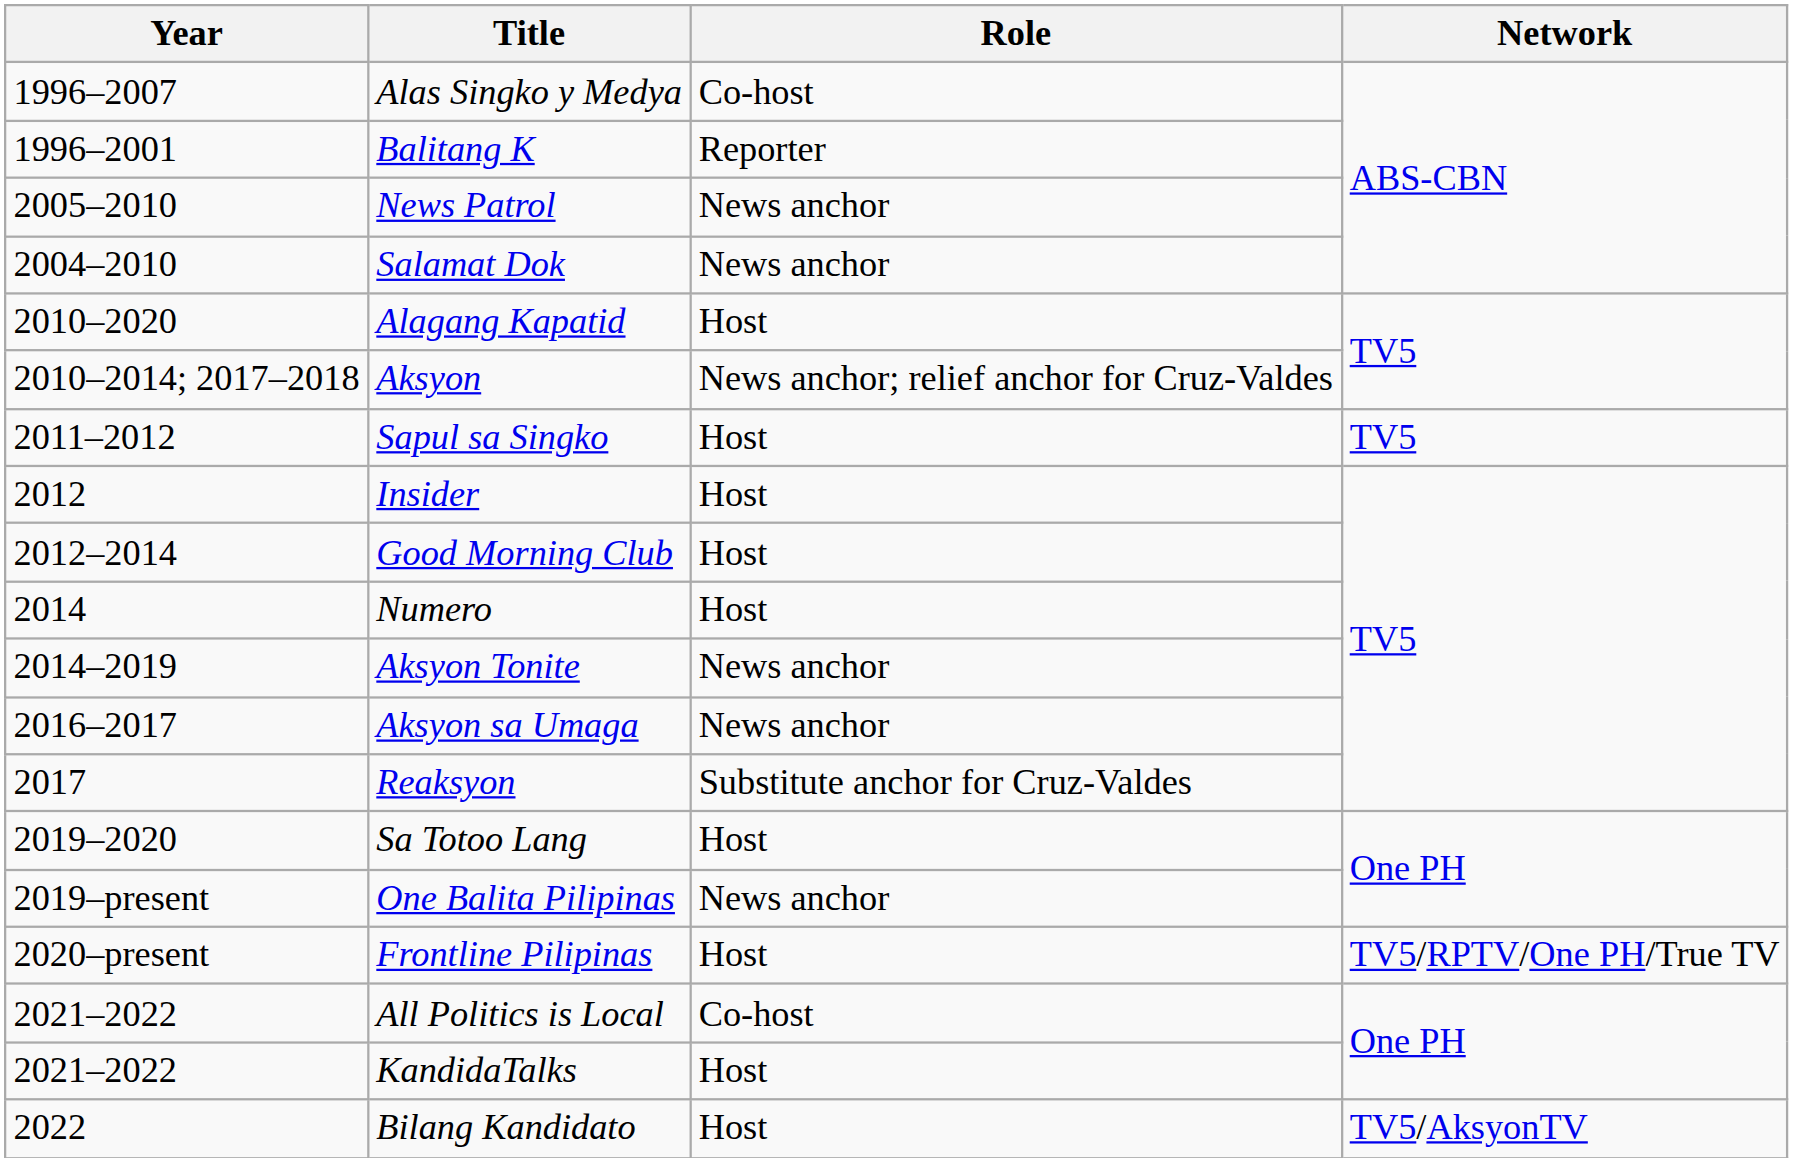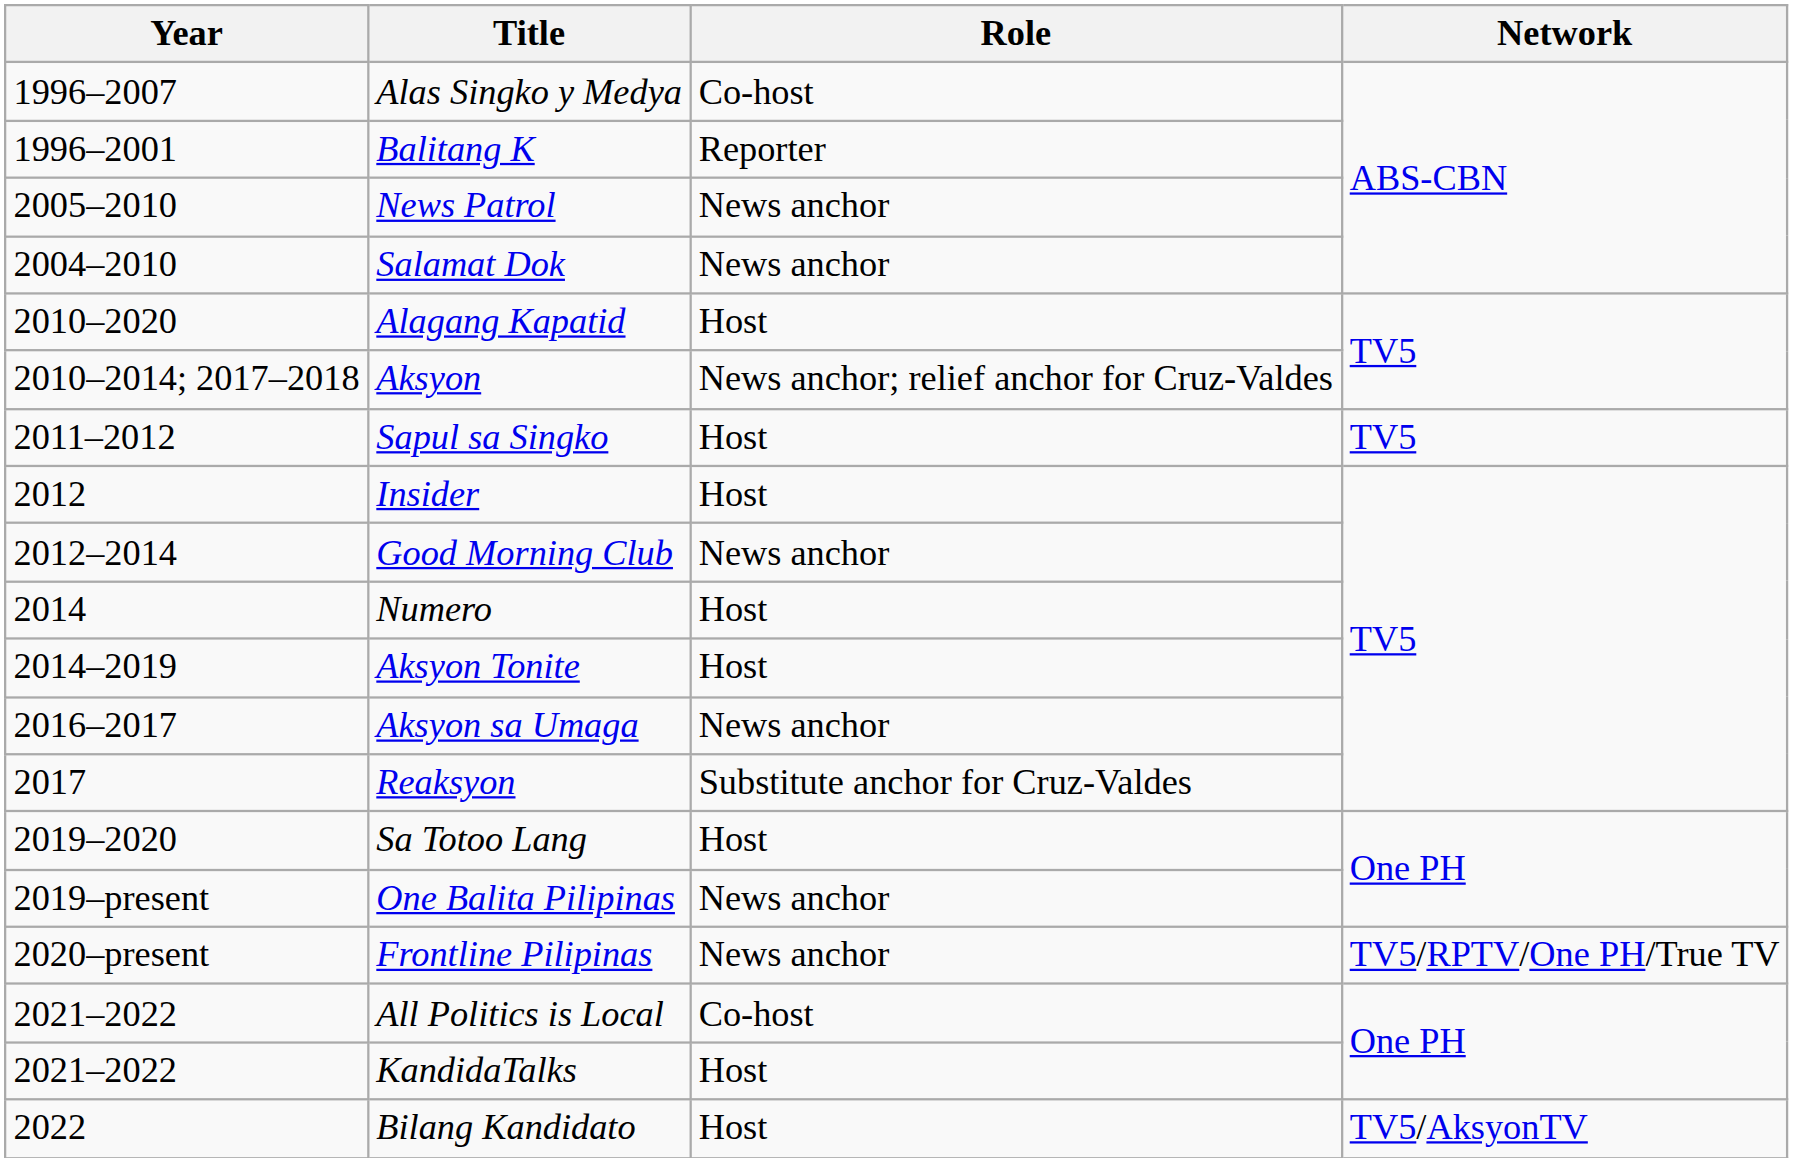Good Morning Club | Role: Host -> News anchor
Aksyon Tonite | Role: News anchor -> Host
Frontline Pilipinas | Role: Host -> News anchor
